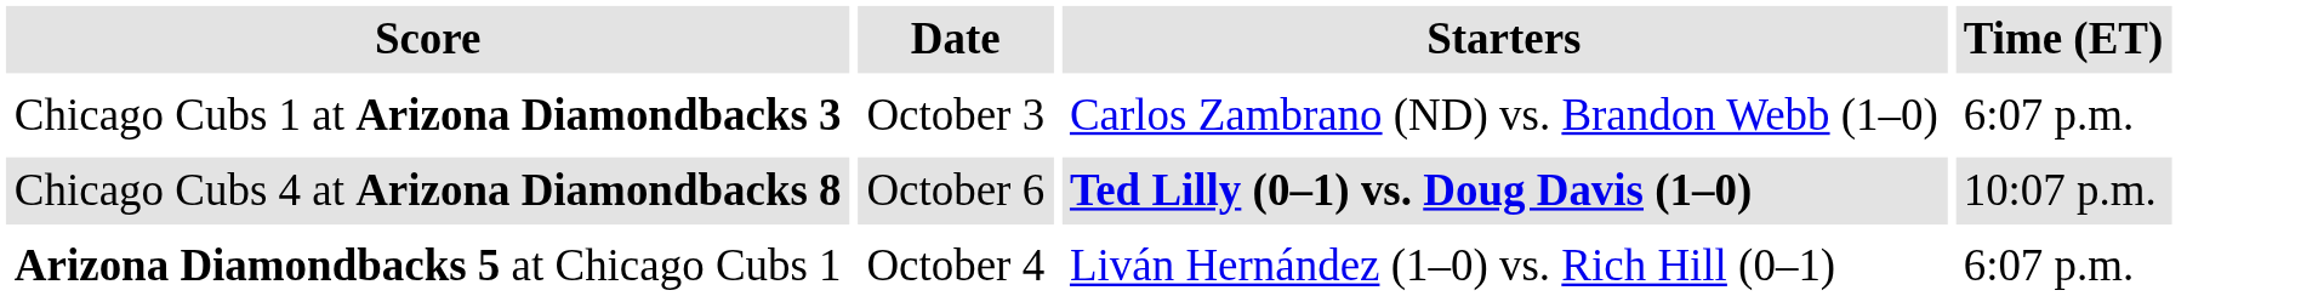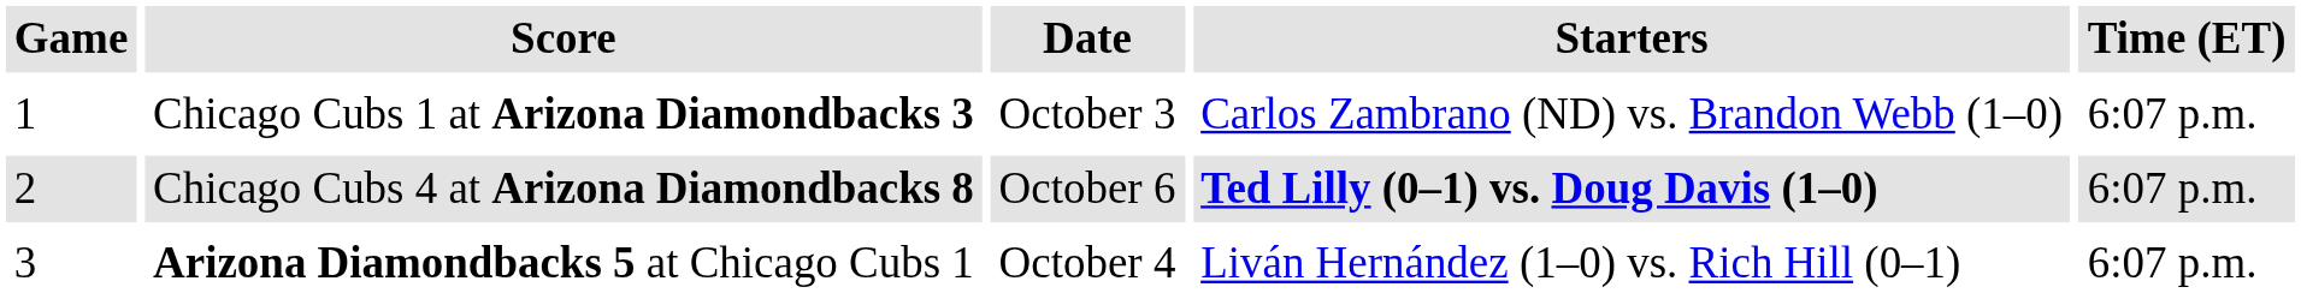+ column: Game | 1 | 2 | 3
Chicago Cubs 4 at Arizona Diamondbacks 8 | Time (ET): 10:07 p.m. -> 6:07 p.m.
